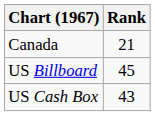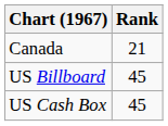US Cash Box | Rank: 43 -> 45
